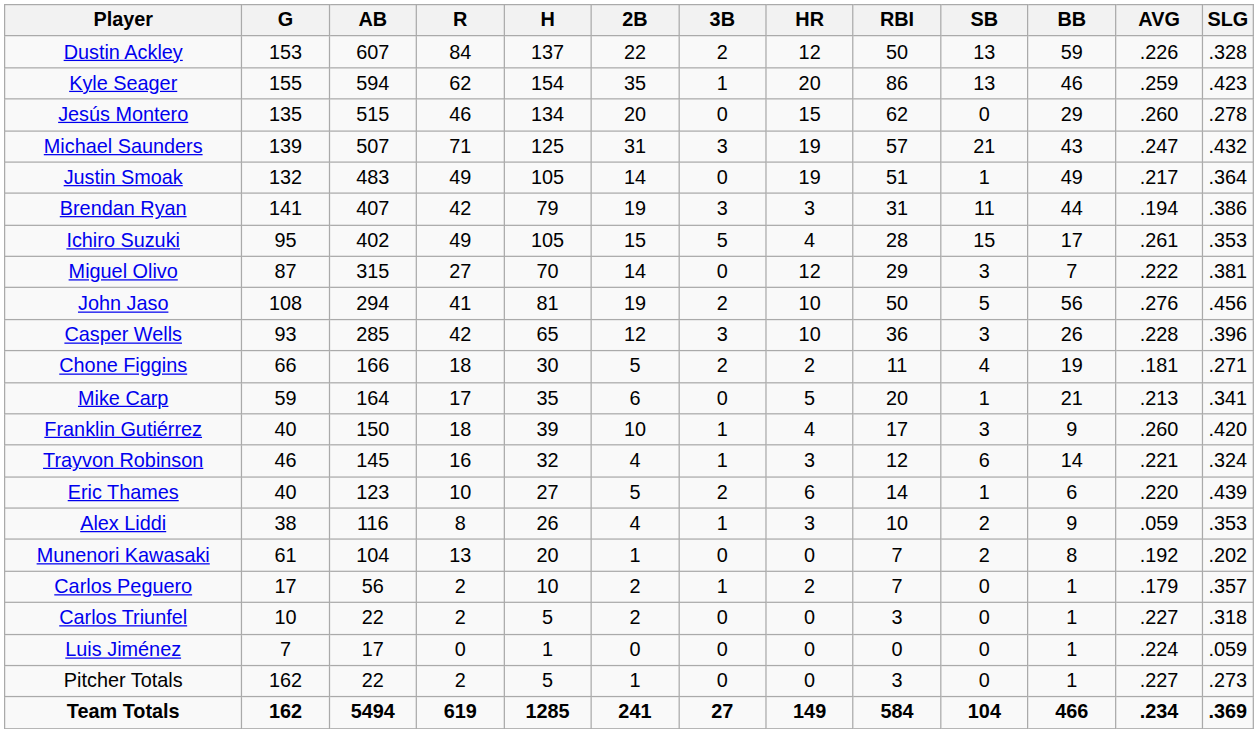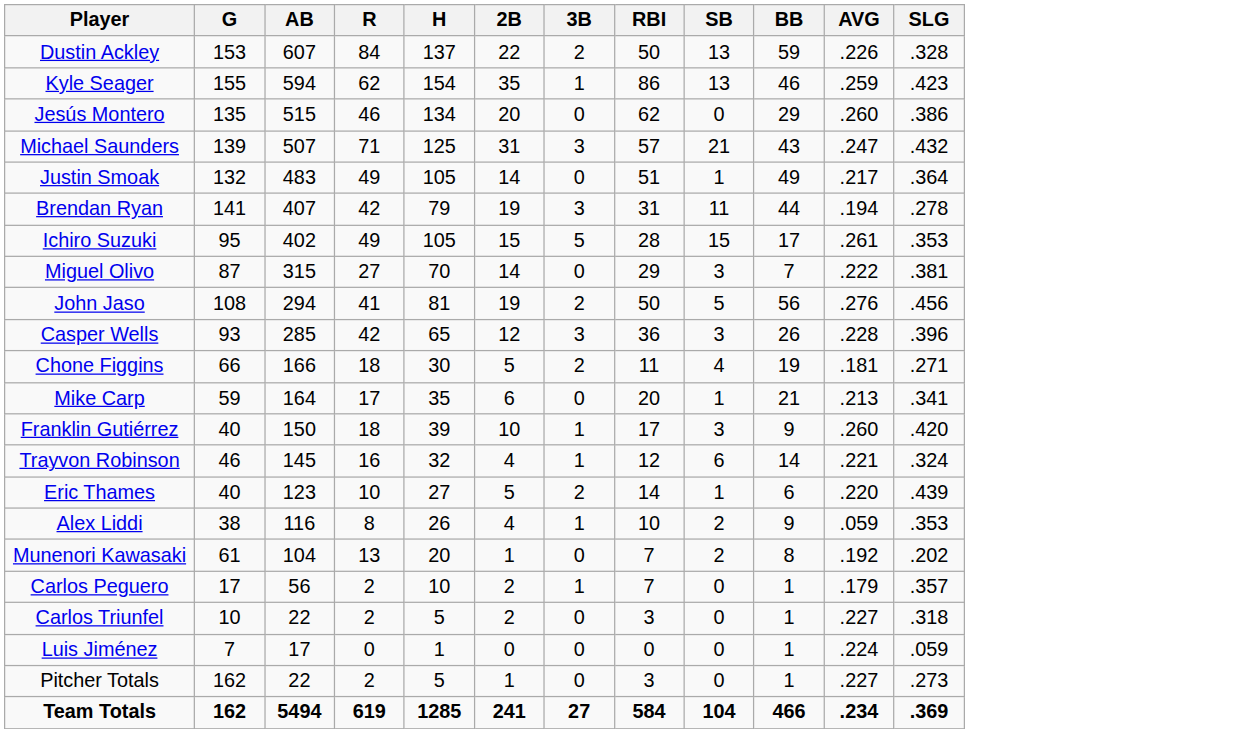- column: HR | 12 | 20 | 15 | 19 | 19 | 3 | 4 | 12 | 10 | 10 | 2 | 5 | 4 | 3 | 6 | 3 | 0 | 2 | 0 | 0 | 0 | 149
Jesús Montero | SLG: .278 -> .386
Brendan Ryan | SLG: .386 -> .278
